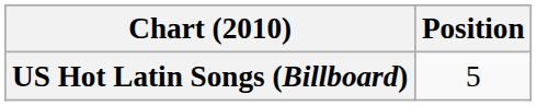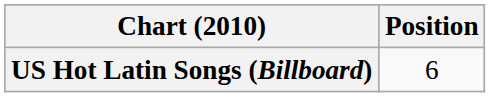US Hot Latin Songs (Billboard) | Position: 5 -> 6
